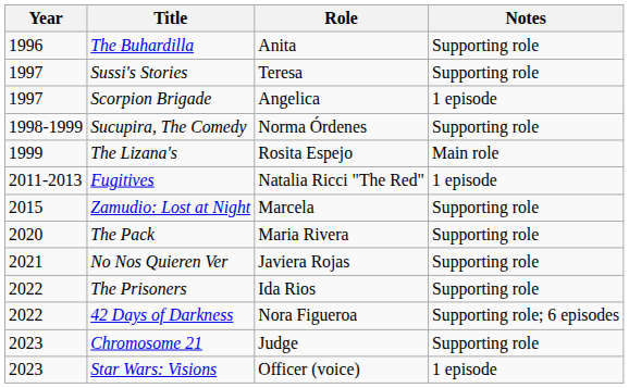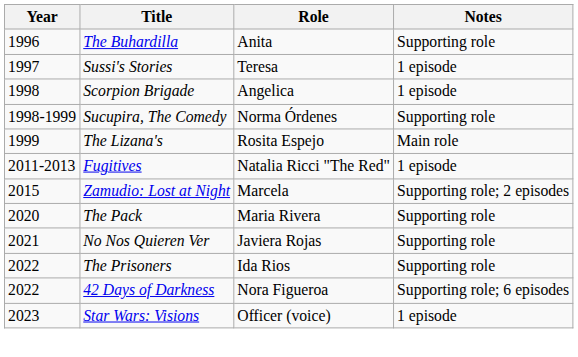Sussi's Stories | Notes: Supporting role -> 1 episode
Scorpion Brigade | Year: 1997 -> 1998
Zamudio: Lost at Night | Notes: Supporting role -> Supporting role; 2 episodes
- row: 2023 | Chromosome 21 | Judge | Supporting role
